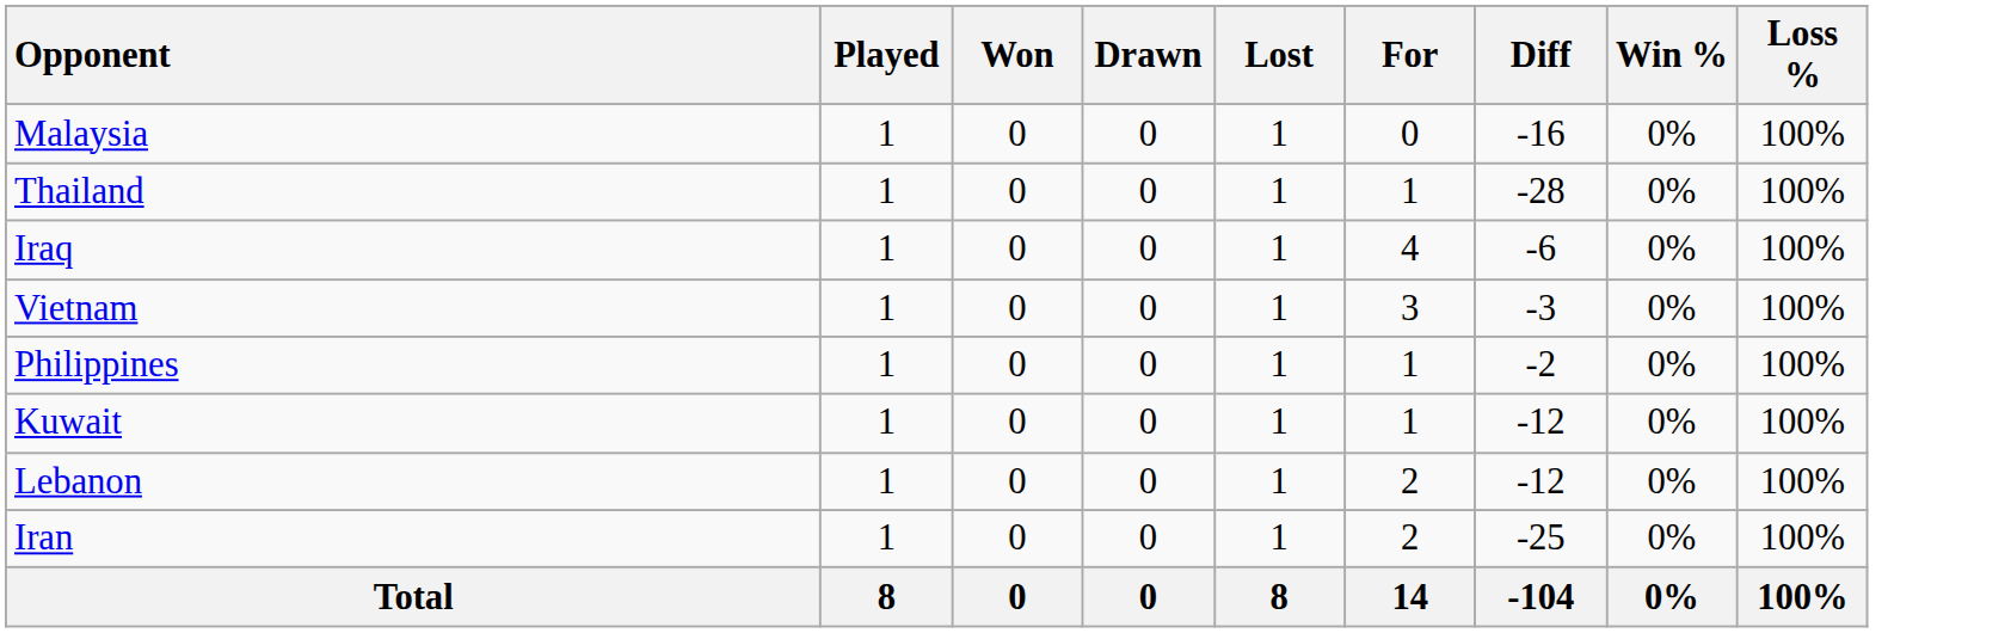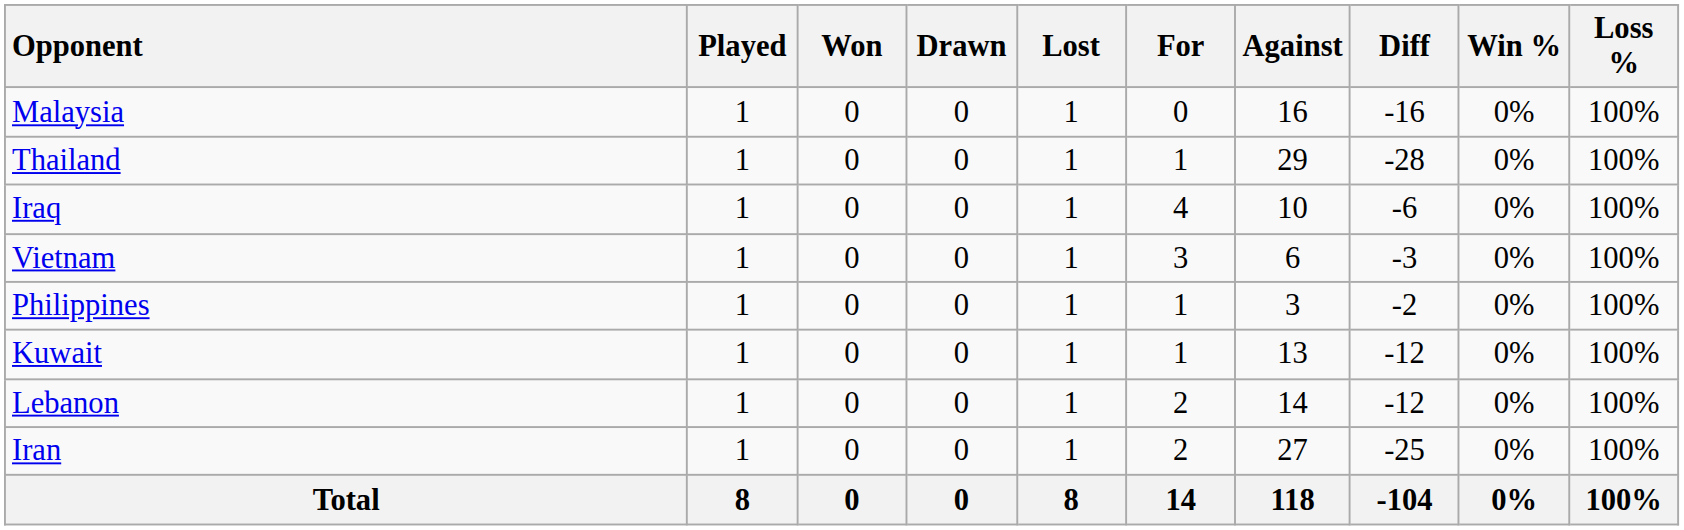+ column: Against | 16 | 29 | 10 | 6 | 3 | 13 | 14 | 27 | 118
